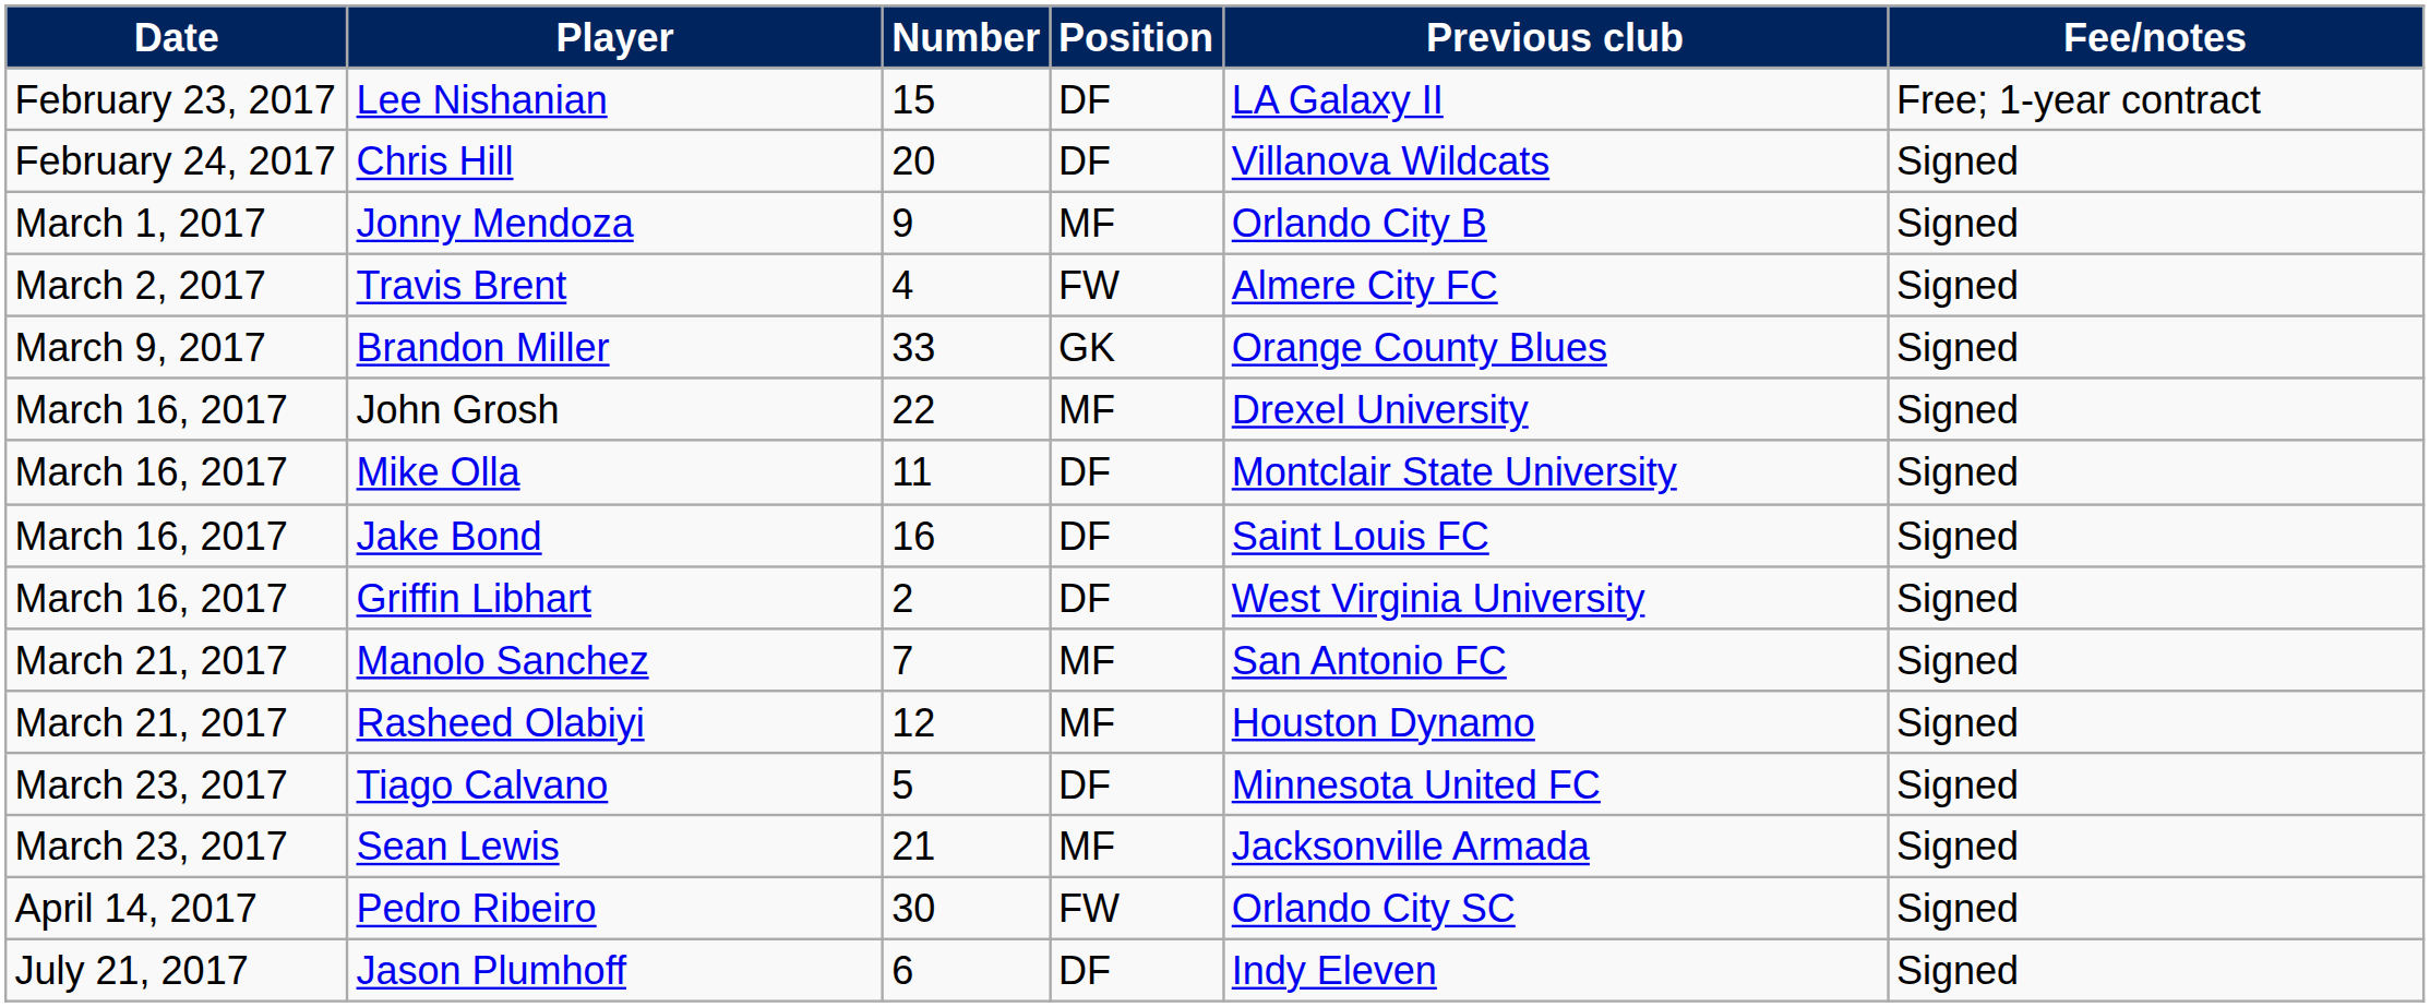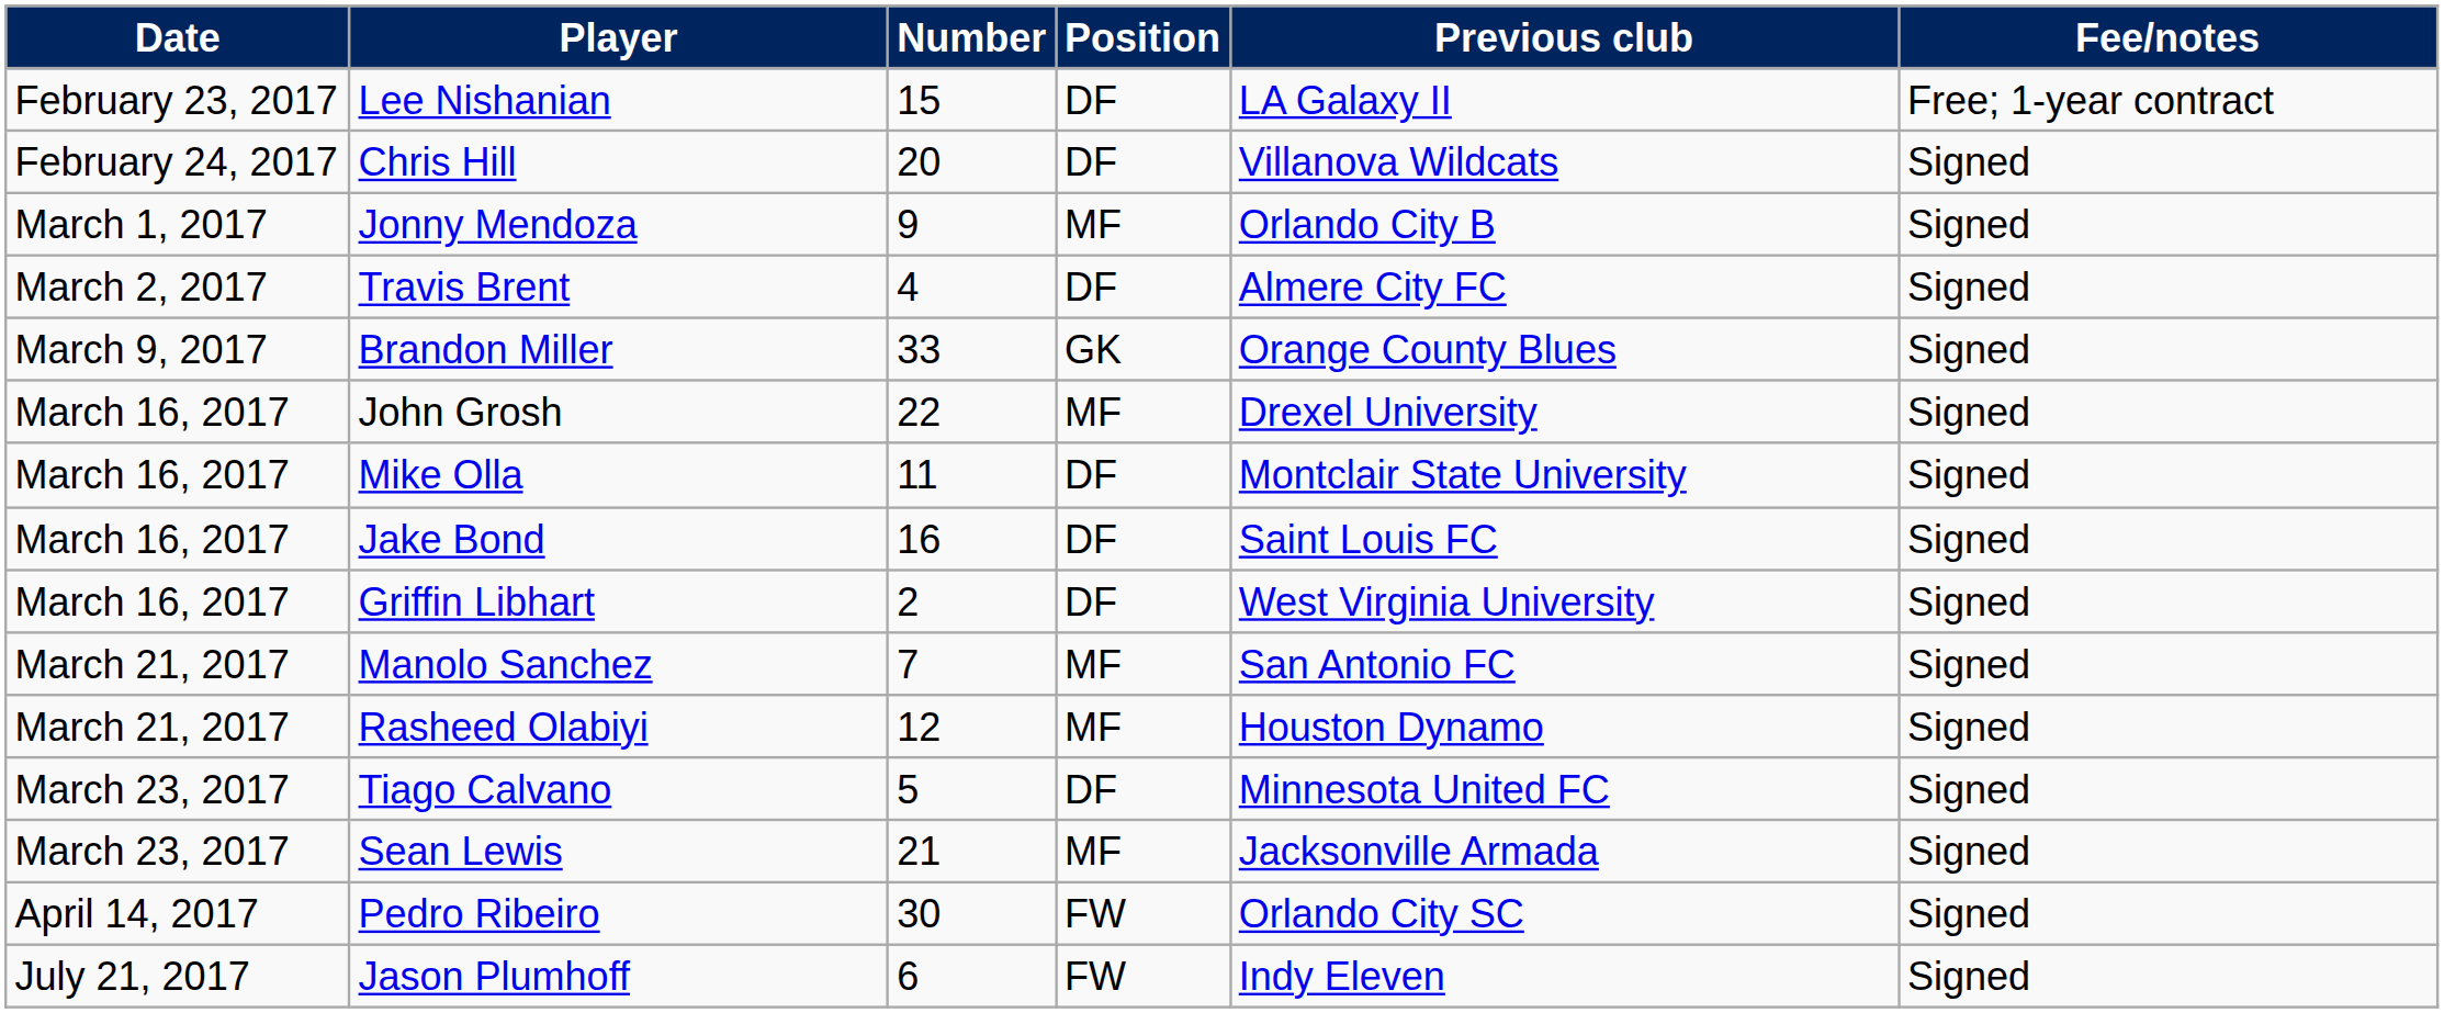Travis Brent | Position: FW -> DF
Jason Plumhoff | Position: DF -> FW
